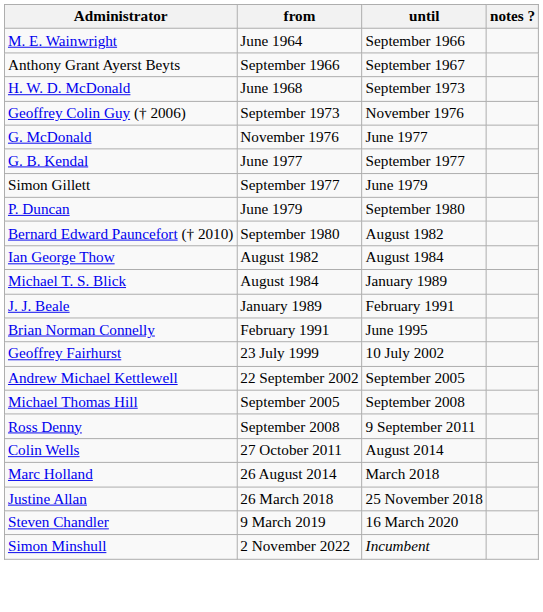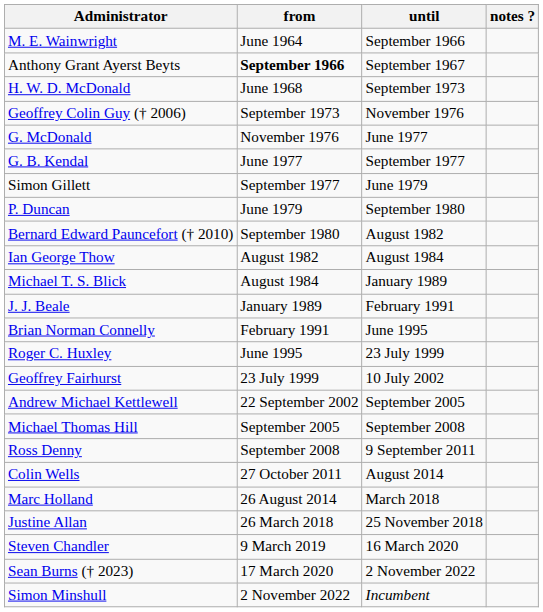Anthony Grant Ayerst Beyts | from: normal -> bold
+ row: Roger C. Huxley | June 1995 | 23 July 1999
+ row: Sean Burns († 2023) | 17 March 2020 | 2 November 2022
